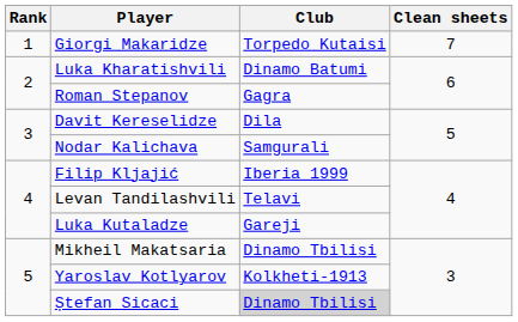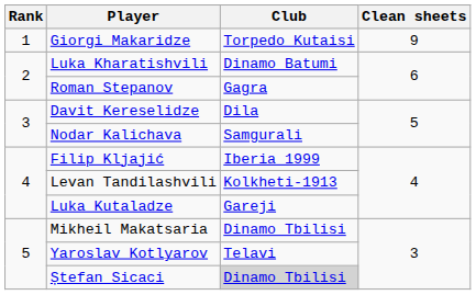Giorgi Makaridze | Clean sheets: 7 -> 9
Levan Tandilashvili | Club: Telavi -> Kolkheti-1913
Yaroslav Kotlyarov | Club: Kolkheti-1913 -> Telavi
